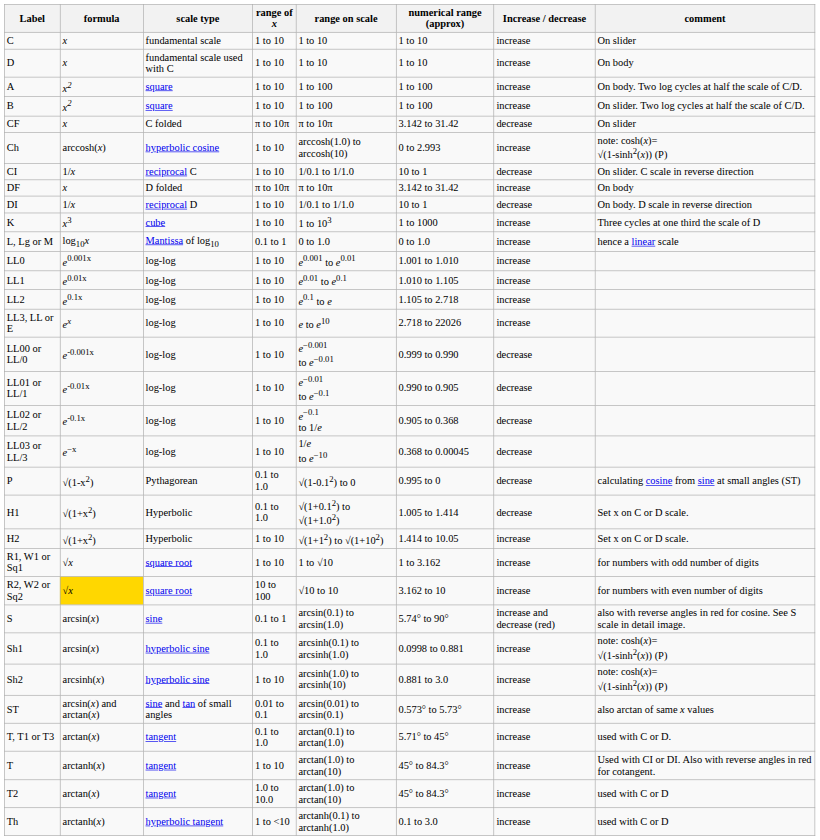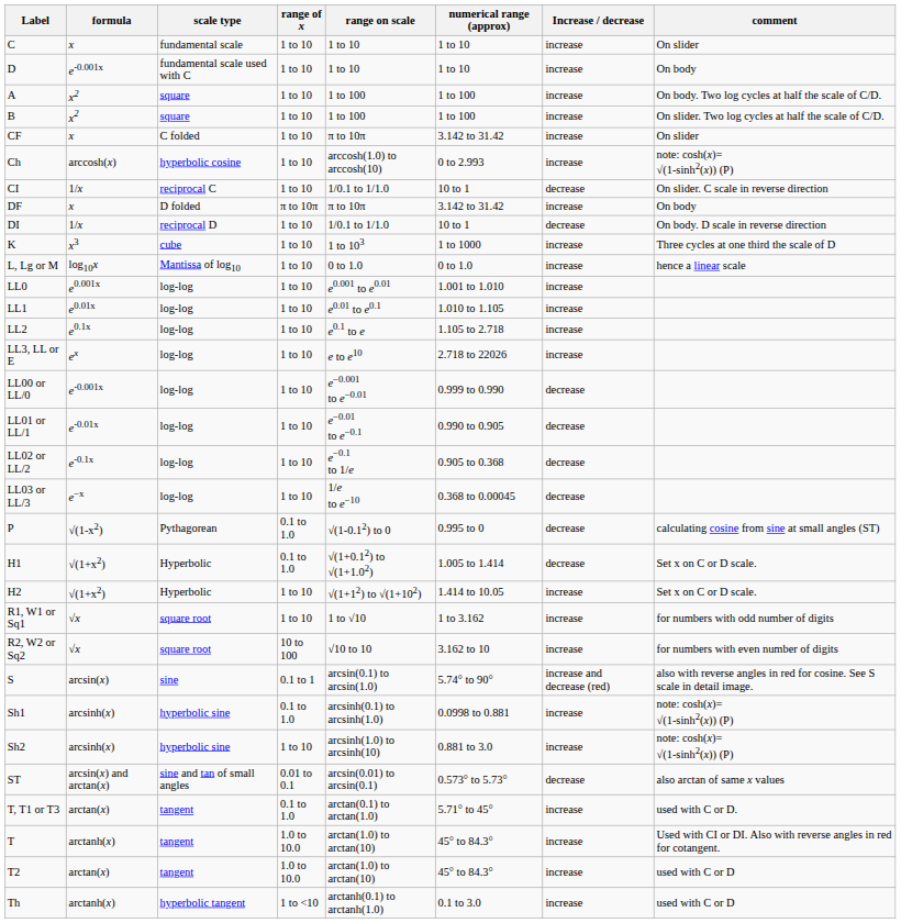D | formula: x -> e-0.001x
CF | range of x: π to 10π -> 1 to 10
CF | Increase / decrease: decrease -> increase
L, Lg or M | range of x: 0.1 to 1 -> 1 to 10
R2, W2 or Sq2 | formula: gold background -> no background
Sh1 | formula: arcsin(x) -> arcsinh(x)
ST | Increase / decrease: increase -> decrease
T | range of x: 1 to 10 -> 1.0 to 10.0
